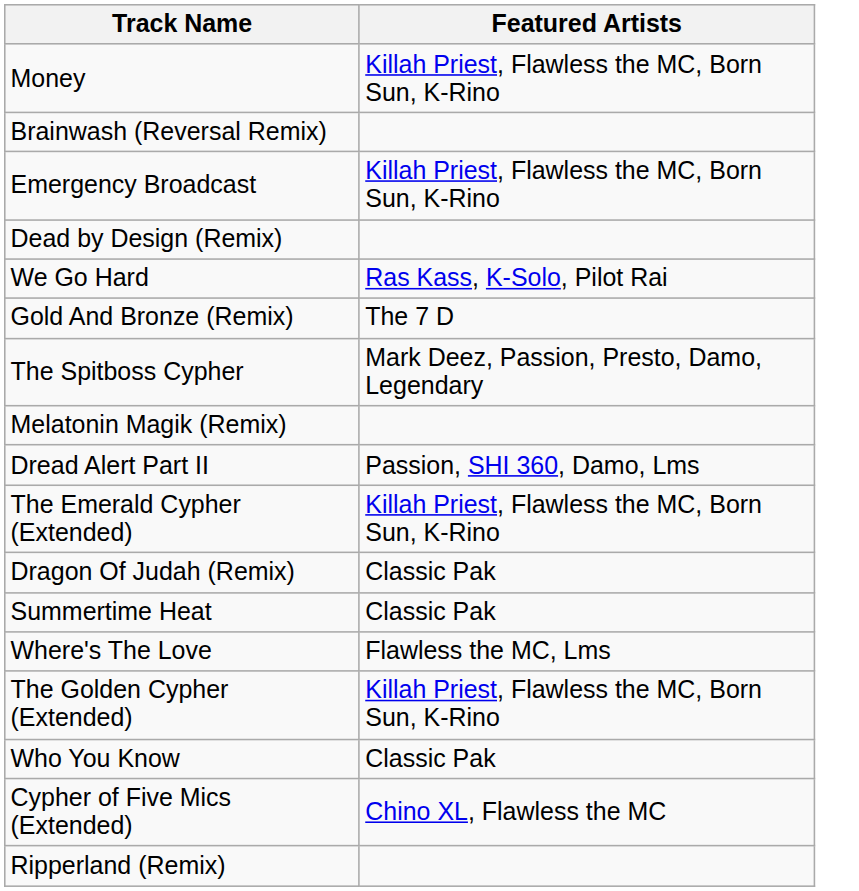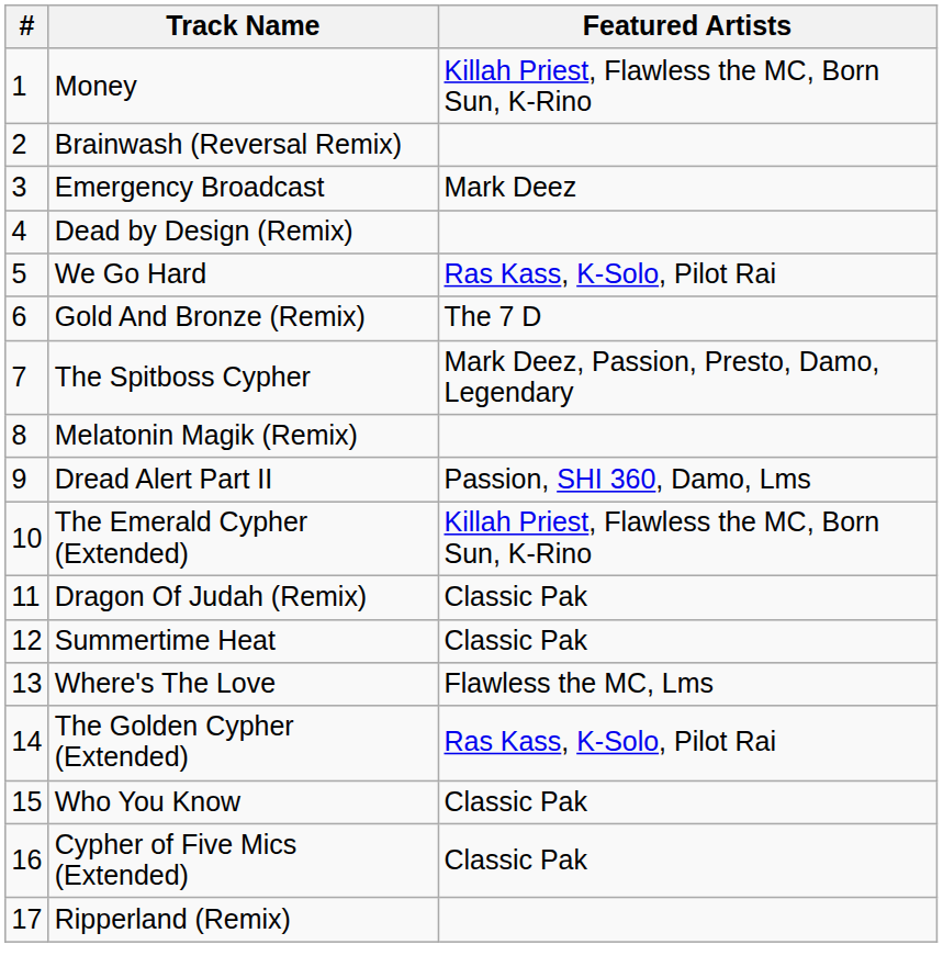+ column: # | 1 | 2 | 3 | 4 | 5 | 6 | 7 | 8 | 9 | 10 | 11 | 12 | 13 | 14 | 15 | 16 | 17
Emergency Broadcast | Featured Artists: Killah Priest, Flawless the MC, Born Sun, K-Rino -> Mark Deez
The Golden Cypher (Extended) | Featured Artists: Killah Priest, Flawless the MC, Born Sun, K-Rino -> Ras Kass, K-Solo, Pilot Rai
Cypher of Five Mics (Extended) | Featured Artists: Chino XL, Flawless the MC -> Classic Pak
